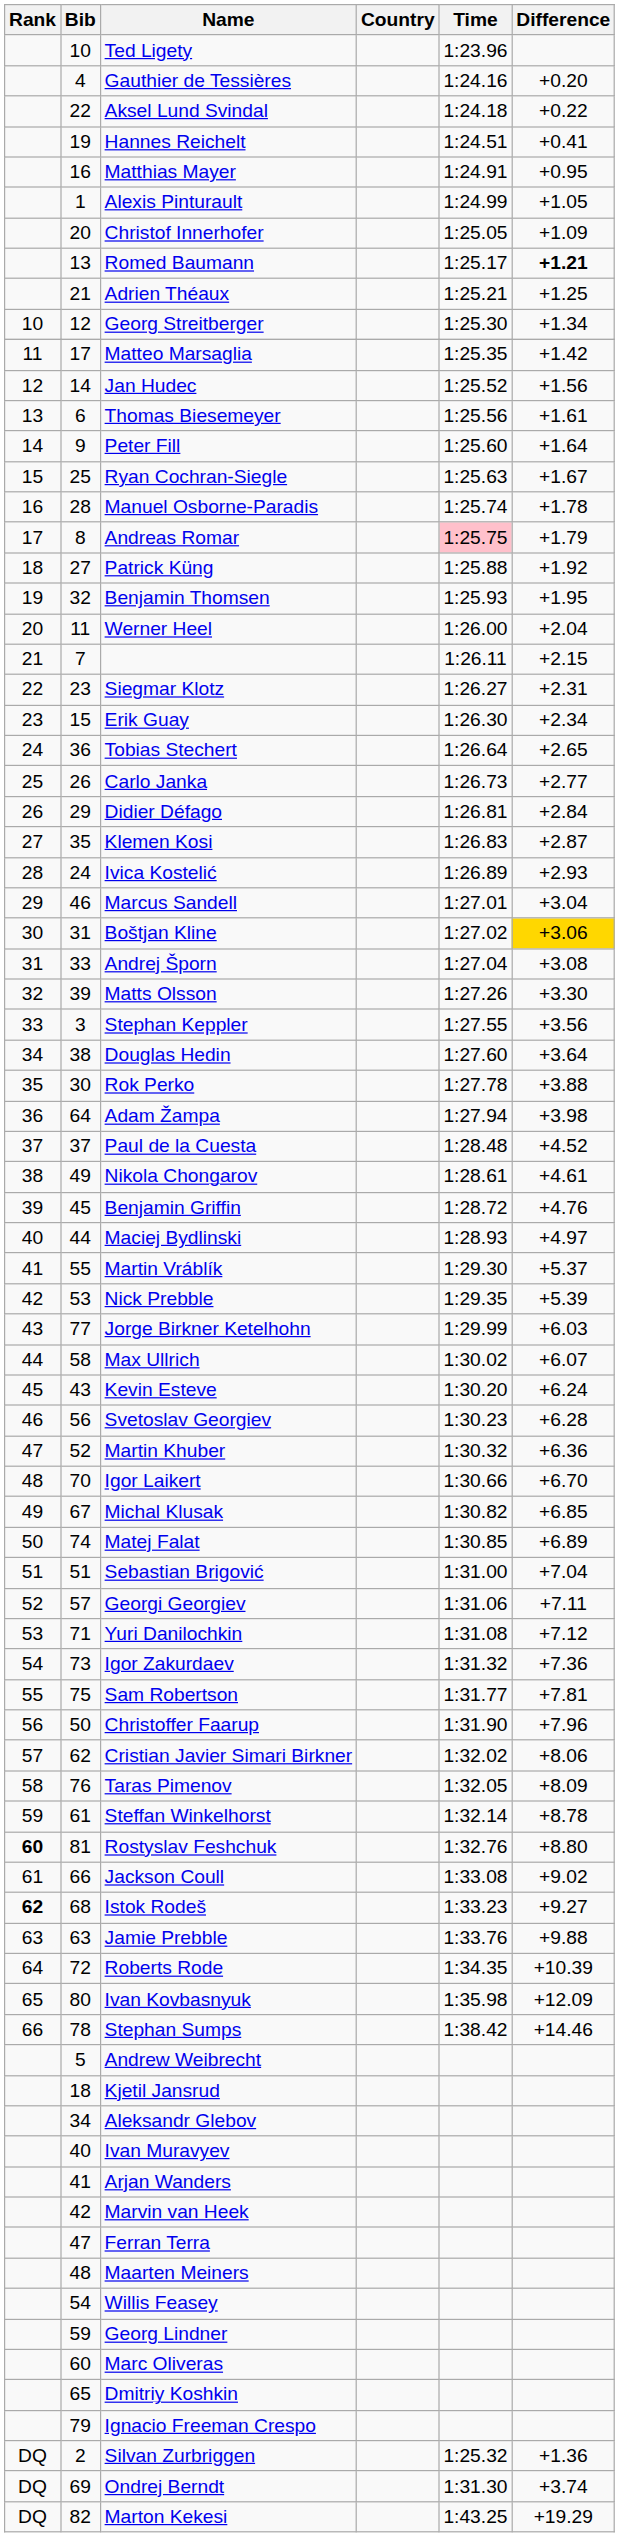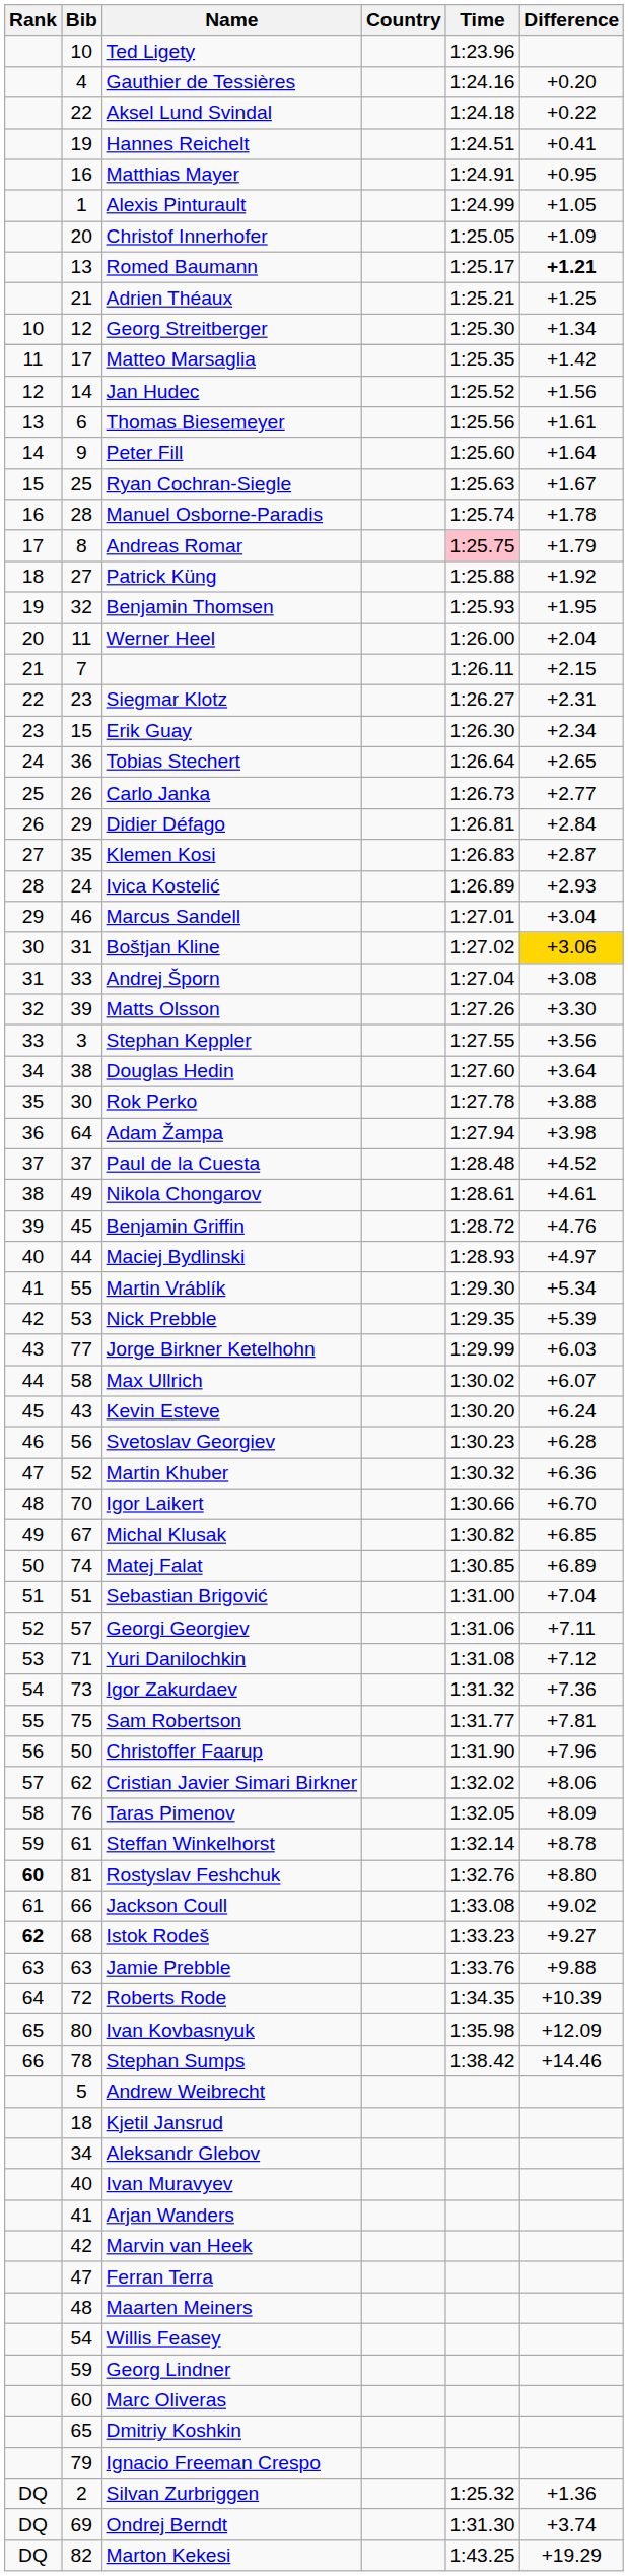Martin Vráblík | Difference: +5.37 -> +5.34
